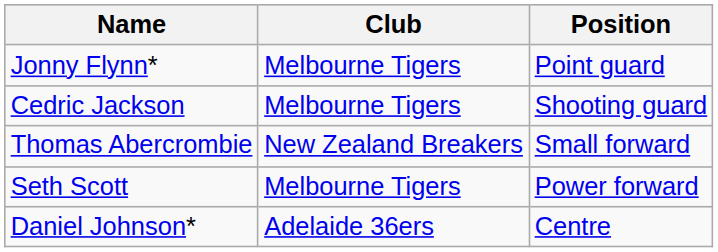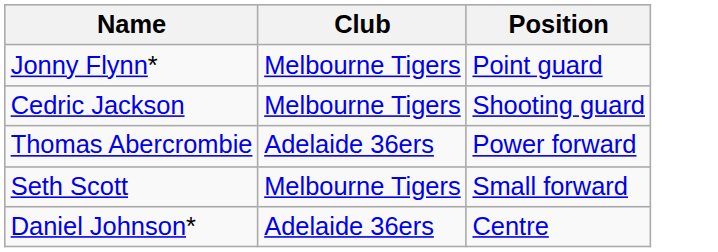Thomas Abercrombie | Club: New Zealand Breakers -> Adelaide 36ers
Thomas Abercrombie | Position: Small forward -> Power forward
Seth Scott | Position: Power forward -> Small forward
